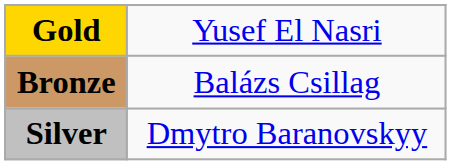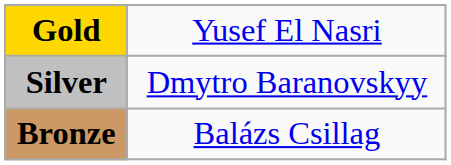rows swapped: Silver <-> Bronze
